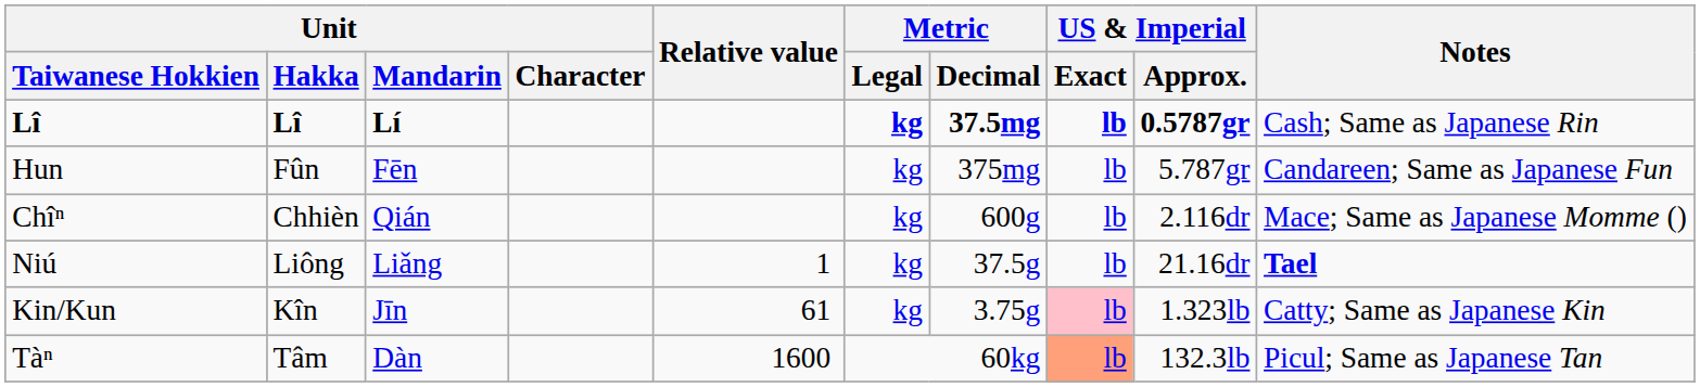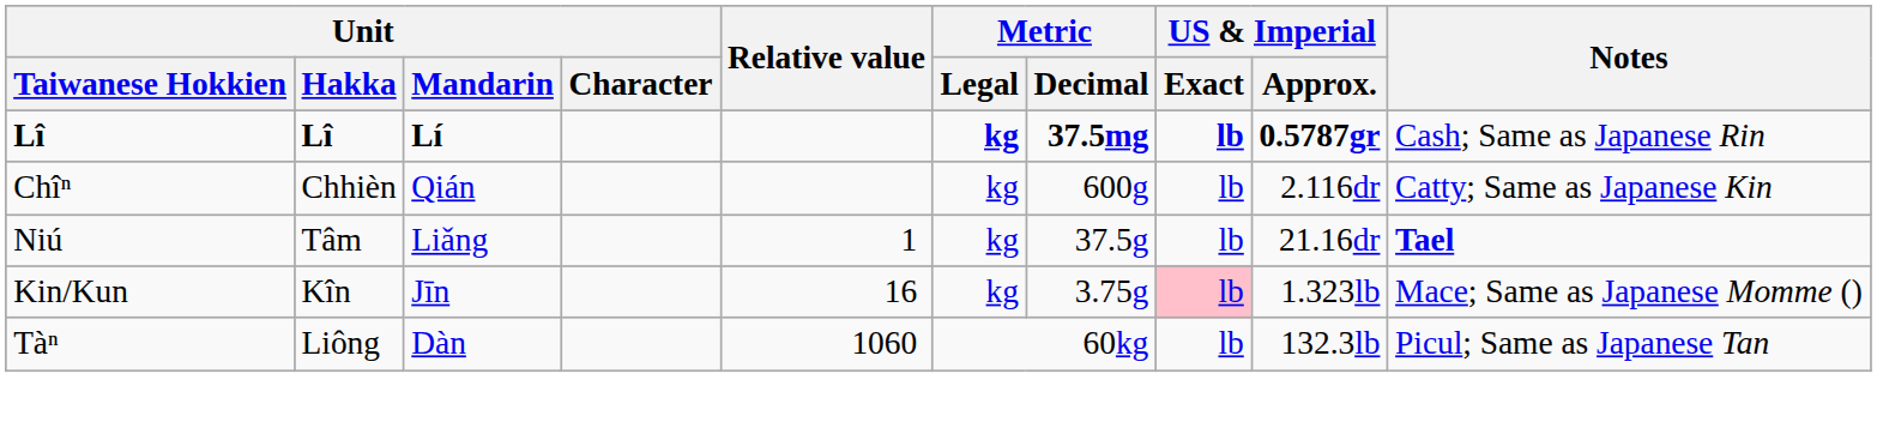- row: Hun | Fûn | Fēn | kg | 375mg | lb | 5.787gr | Candareen; Same as Japanese Fun
Chîⁿ | Notes: Mace; Same as Japanese Momme () -> Catty; Same as Japanese Kin
Niú | Unit / Hakka: Liông -> Tâm
Kin/Kun | Relative value: 61 -> 16
Kin/Kun | Notes: Catty; Same as Japanese Kin -> Mace; Same as Japanese Momme ()
Tàⁿ | Unit / Hakka: Tâm -> Liông
Tàⁿ | Relative value: 1600 -> 1060
Tàⁿ | US & Imperial / Exact: lightsalmon background -> no background
